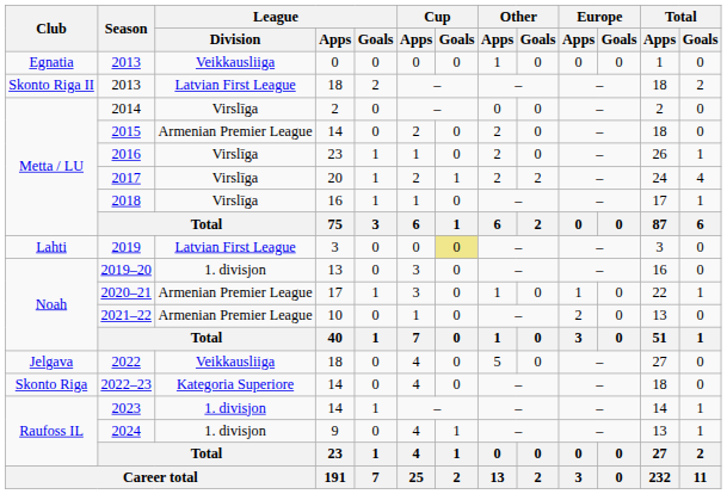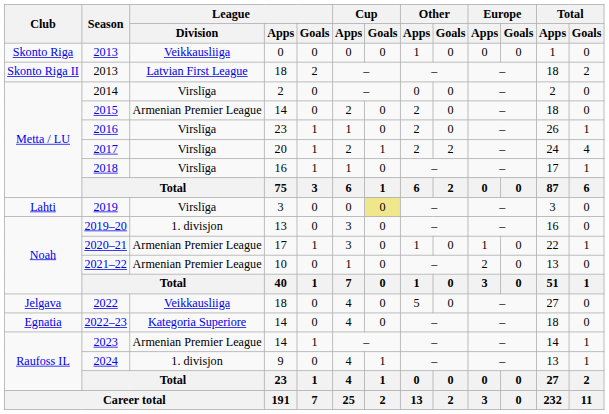2013 / 0 | Club: Egnatia -> Skonto Riga
2019 | League / Division: Latvian First League -> Virslīga
2022–23 | Club: Skonto Riga -> Egnatia
2023 | League / Division: 1. divisjon -> Armenian Premier League
